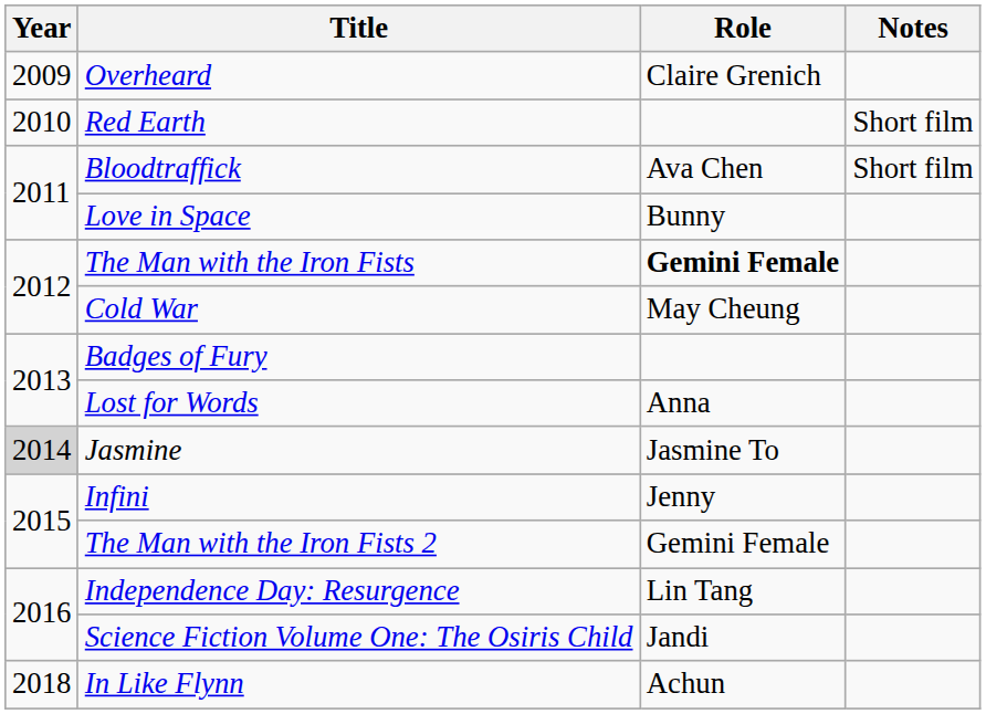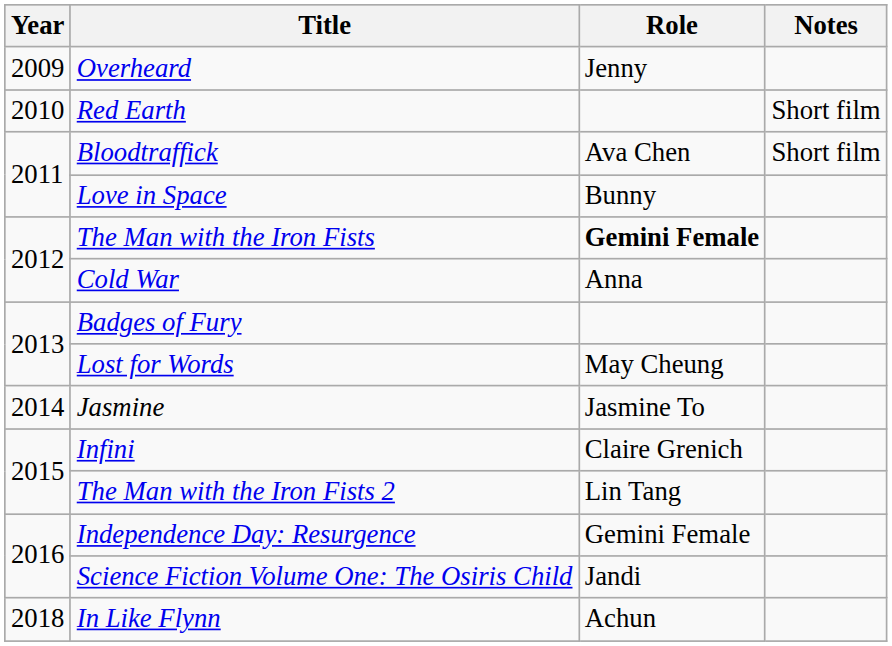Overheard | Role: Claire Grenich -> Jenny
Cold War | Role: May Cheung -> Anna
Lost for Words | Role: Anna -> May Cheung
Jasmine | Year: lightgrey background -> no background
Infini | Role: Jenny -> Claire Grenich
The Man with the Iron Fists 2 | Role: Gemini Female -> Lin Tang
Independence Day: Resurgence | Role: Lin Tang -> Gemini Female
